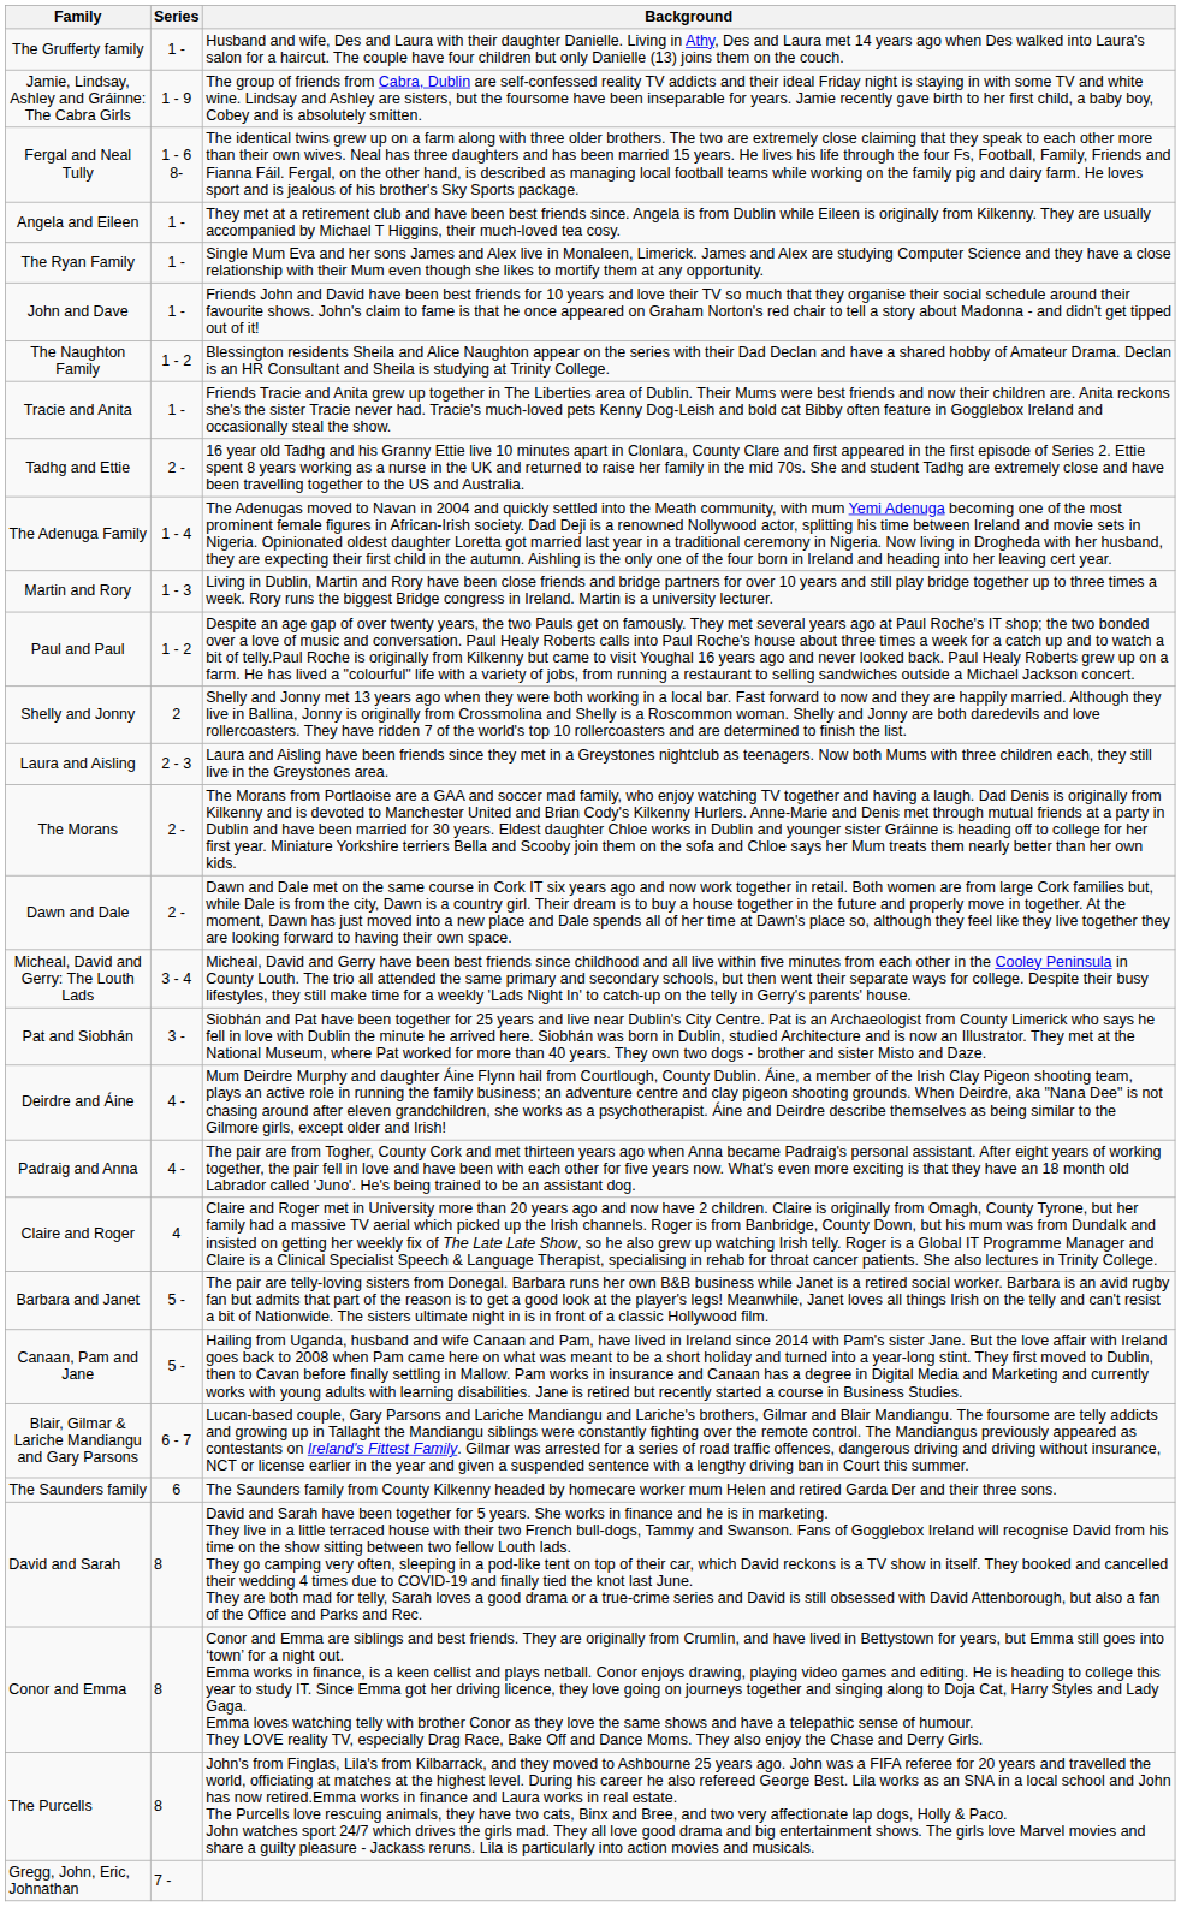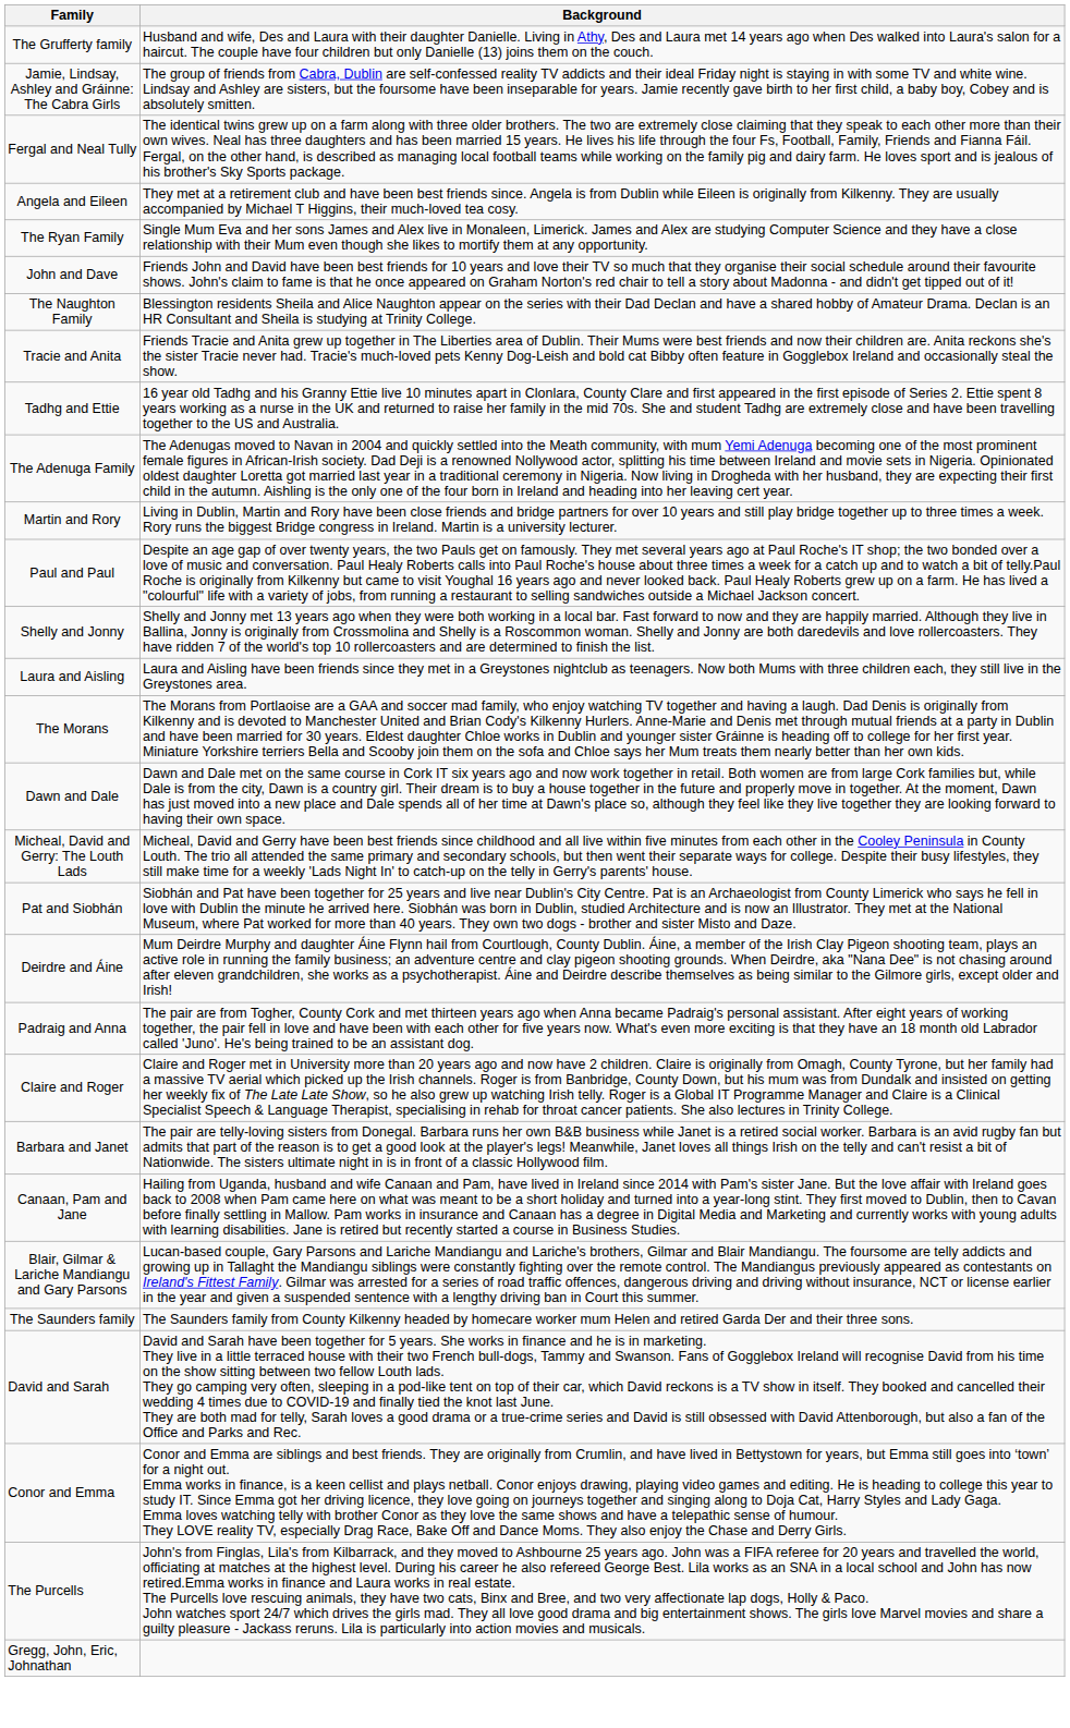- column: Series | 1 - | 1 - 9 | 1 - 6 8- | 1 - | 1 - | 1 - | 1 - 2 | 1 - | 2 - | 1 - 4 | 1 - 3 | 1 - 2 | 2 | 2 - 3 | 2 - | 2 - | 3 - 4 | 3 - | 4 - | 4 - | 4 | 5 - | 5 - | 6 - 7 | 6 | 8 | 8 | 8 | 7 -
